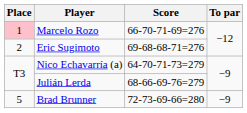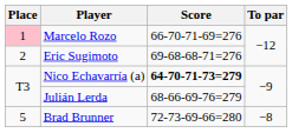Nico Echavarría (a) | Score: normal -> bold
Brad Brunner | To par: −9 -> −8
